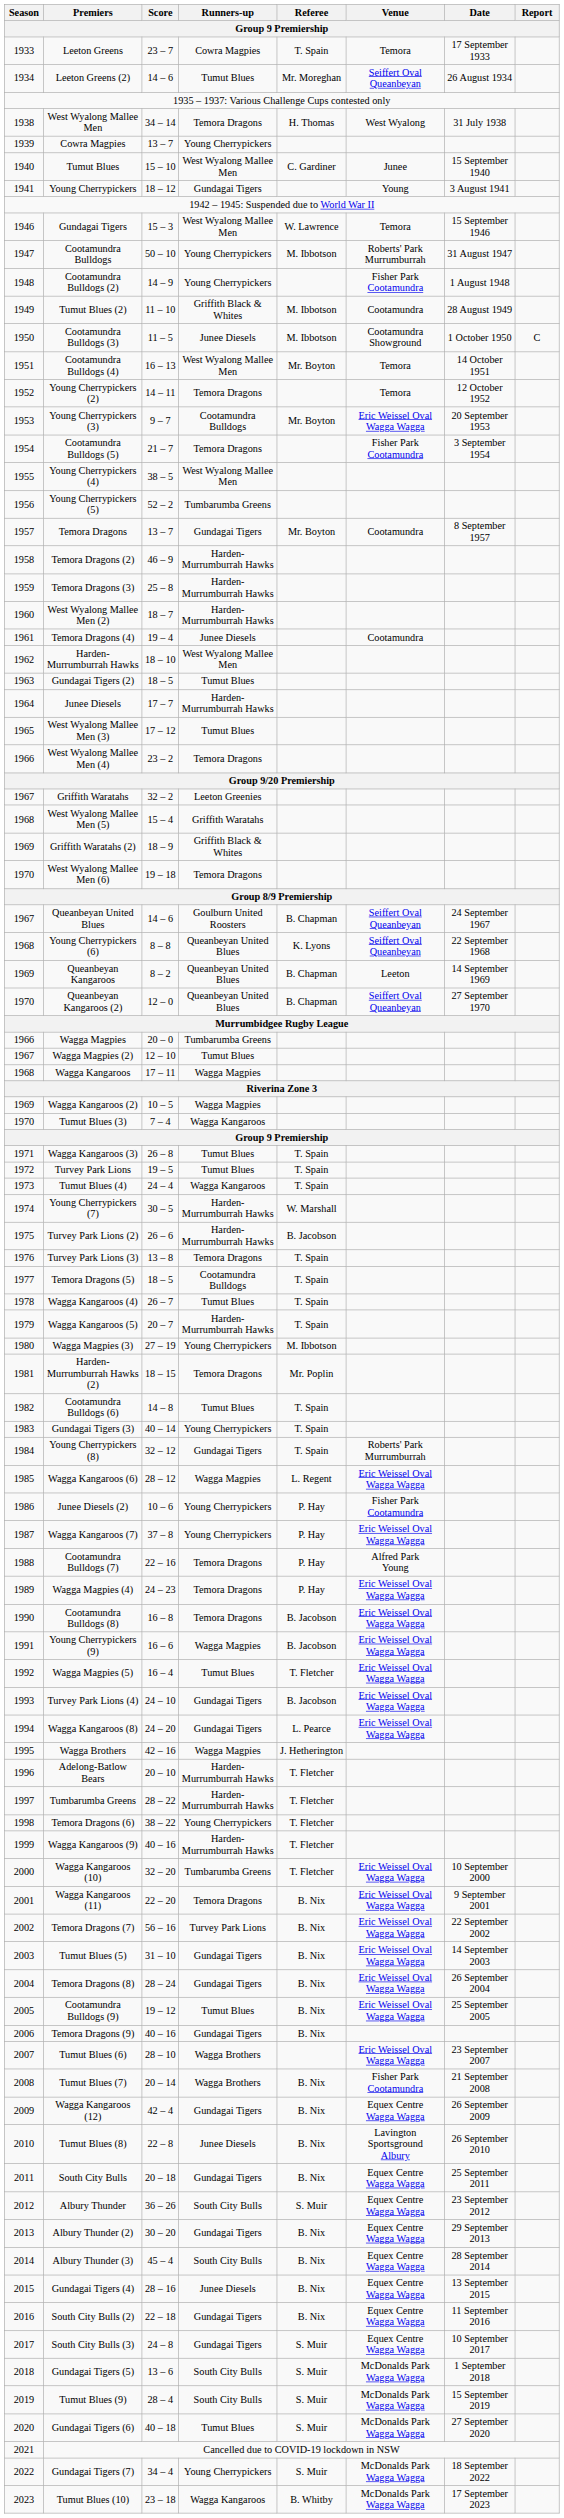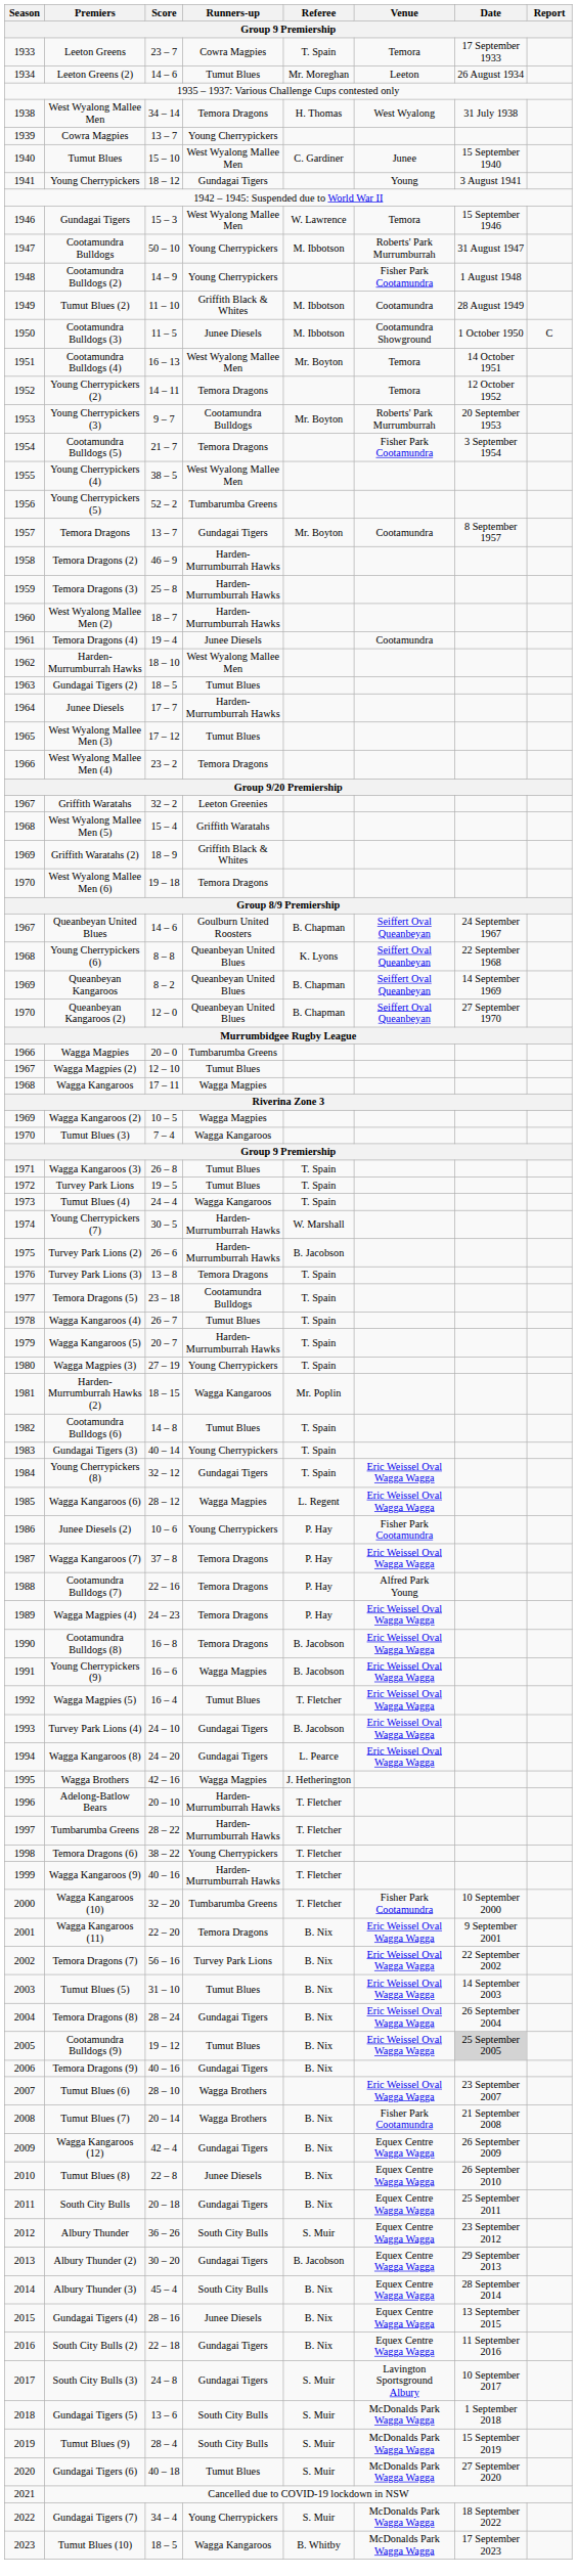Leeton Greens (2) | Venue: Seiffert Oval Queanbeyan -> Leeton
Young Cherrypickers (3) | Venue: Eric Weissel Oval Wagga Wagga -> Roberts' Park Murrumburrah
Queanbeyan Kangaroos | Venue: Leeton -> Seiffert Oval Queanbeyan
Temora Dragons (5) | Score: 18 – 5 -> 23 – 18
Wagga Magpies (3) | Referee: M. Ibbotson -> T. Spain
Harden-Murrumburrah Hawks (2) | Runners-up: Temora Dragons -> Wagga Kangaroos
Young Cherrypickers (8) | Venue: Roberts' Park Murrumburrah -> Eric Weissel Oval Wagga Wagga
Wagga Kangaroos (7) | Runners-up: Young Cherrypickers -> Temora Dragons
Wagga Kangaroos (10) | Venue: Eric Weissel Oval Wagga Wagga -> Fisher Park Cootamundra
Tumut Blues (5) | Runners-up: Gundagai Tigers -> Tumut Blues
Cootamundra Bulldogs (9) | Date: no background -> lightgrey background
Tumut Blues (8) | Venue: Lavington Sportsground Albury -> Equex Centre Wagga Wagga
Albury Thunder (2) | Referee: B. Nix -> B. Jacobson
South City Bulls (3) | Venue: Equex Centre Wagga Wagga -> Lavington Sportsground Albury
Tumut Blues (10) | Score: 23 – 18 -> 18 – 5
